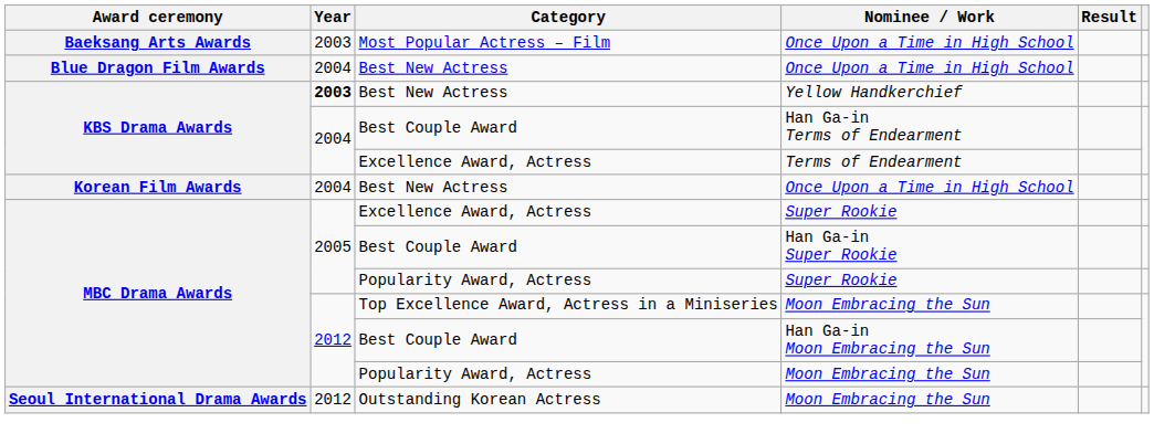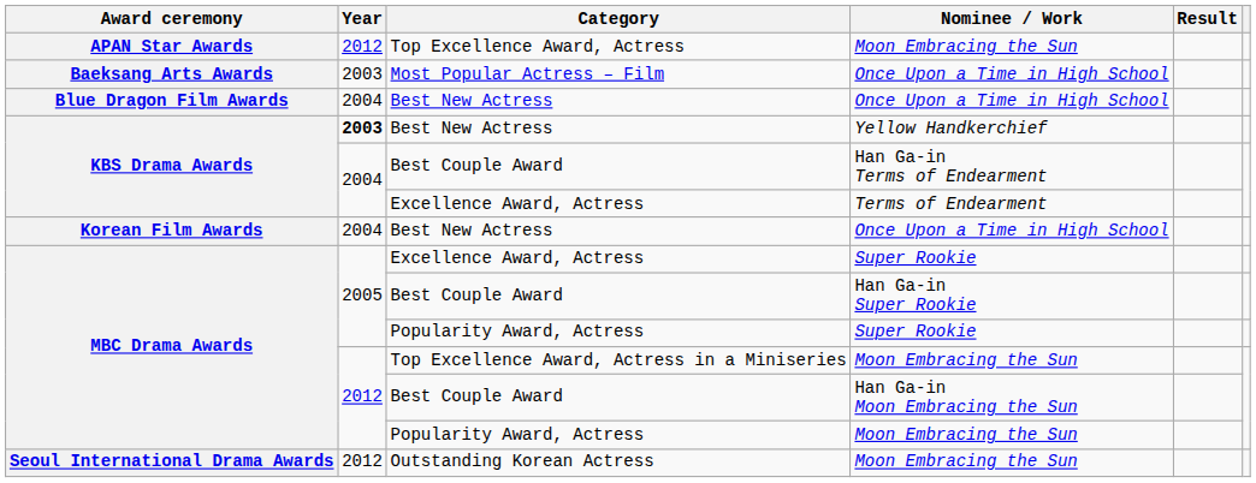+ row: APAN Star Awards | 2012 | Top Excellence Award, Actress | Moon Embracing the Sun
